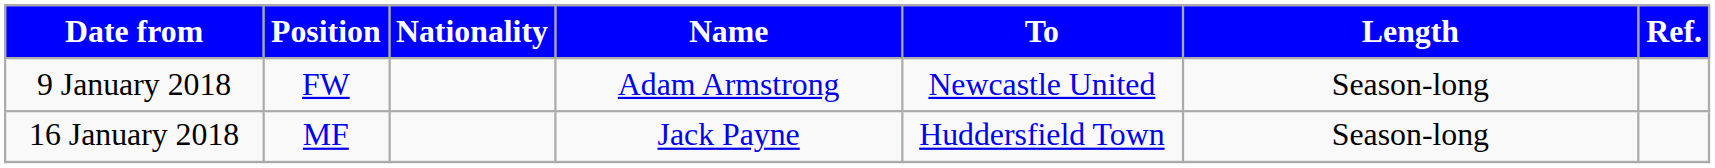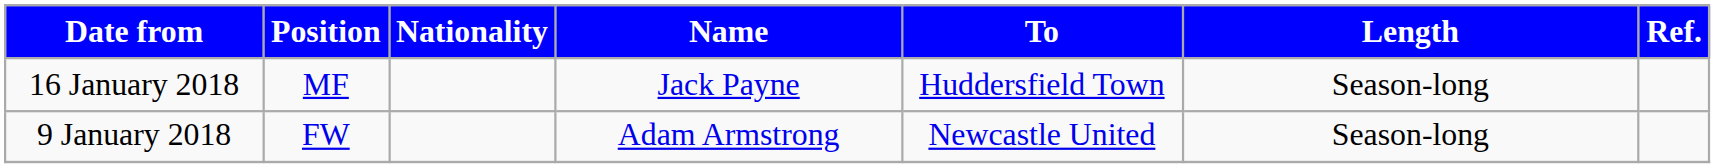rows swapped: 9 January 2018 <-> 16 January 2018
